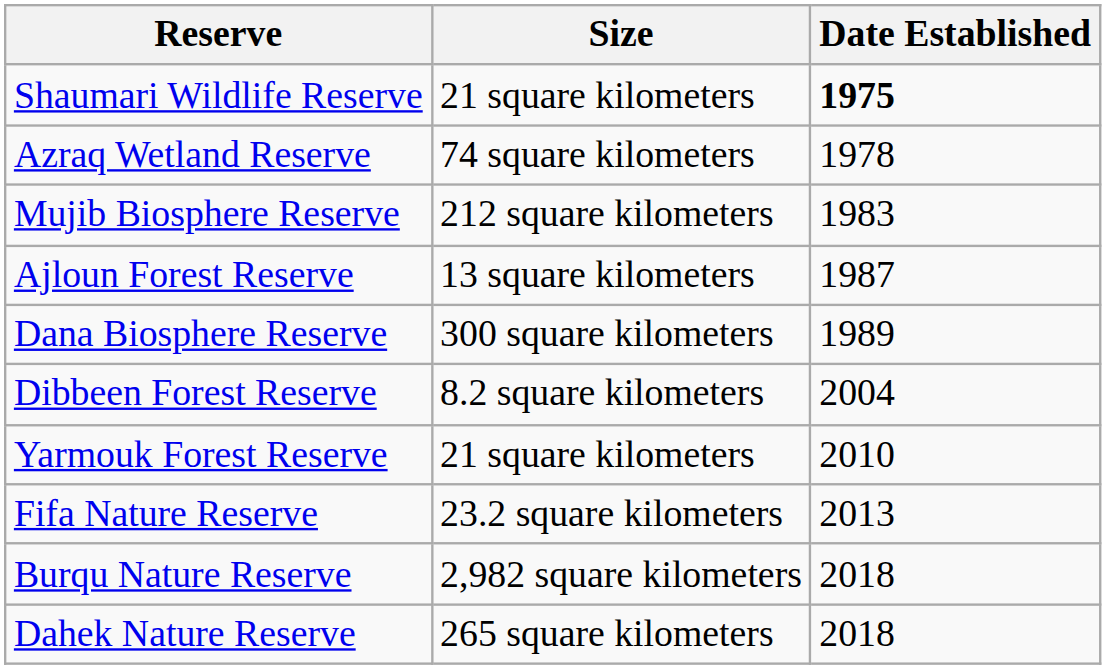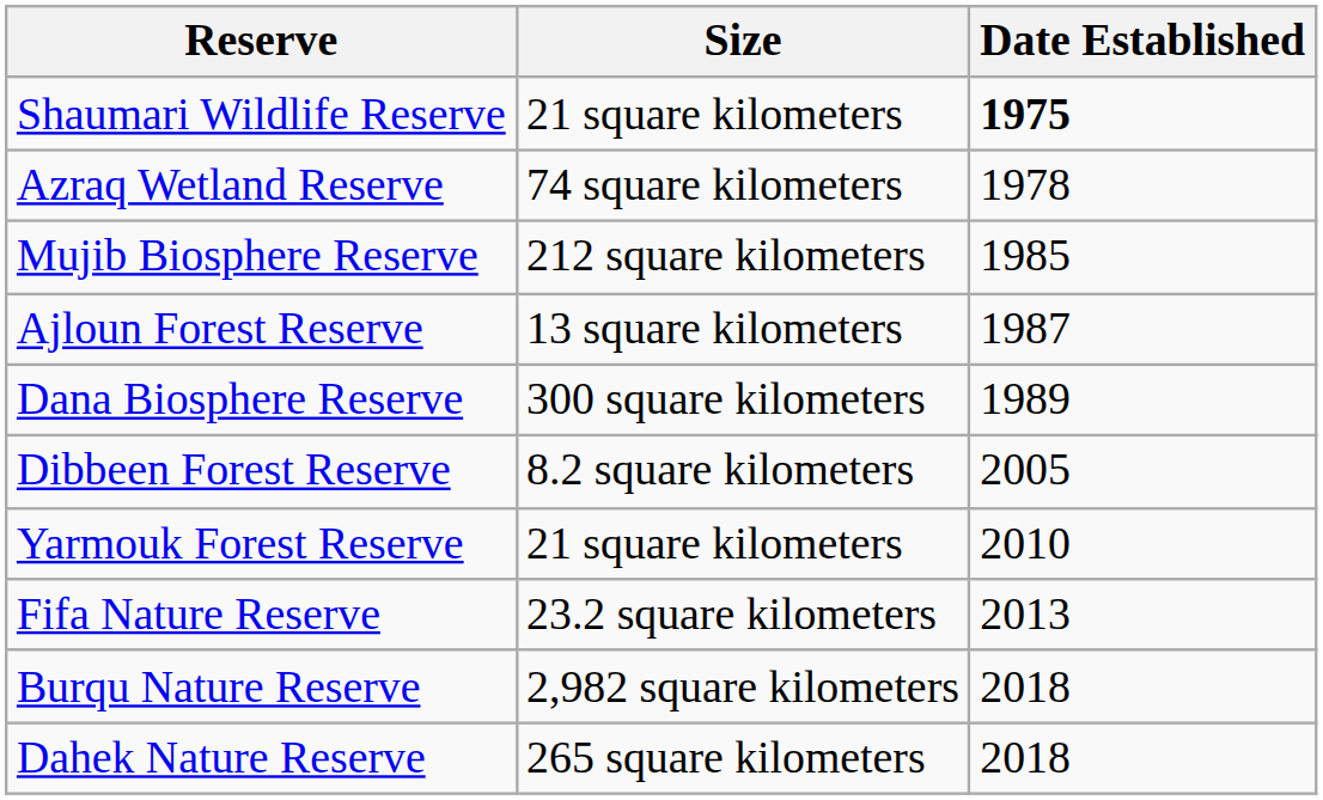Mujib Biosphere Reserve | Date Established: 1983 -> 1985
Dibbeen Forest Reserve | Date Established: 2004 -> 2005
